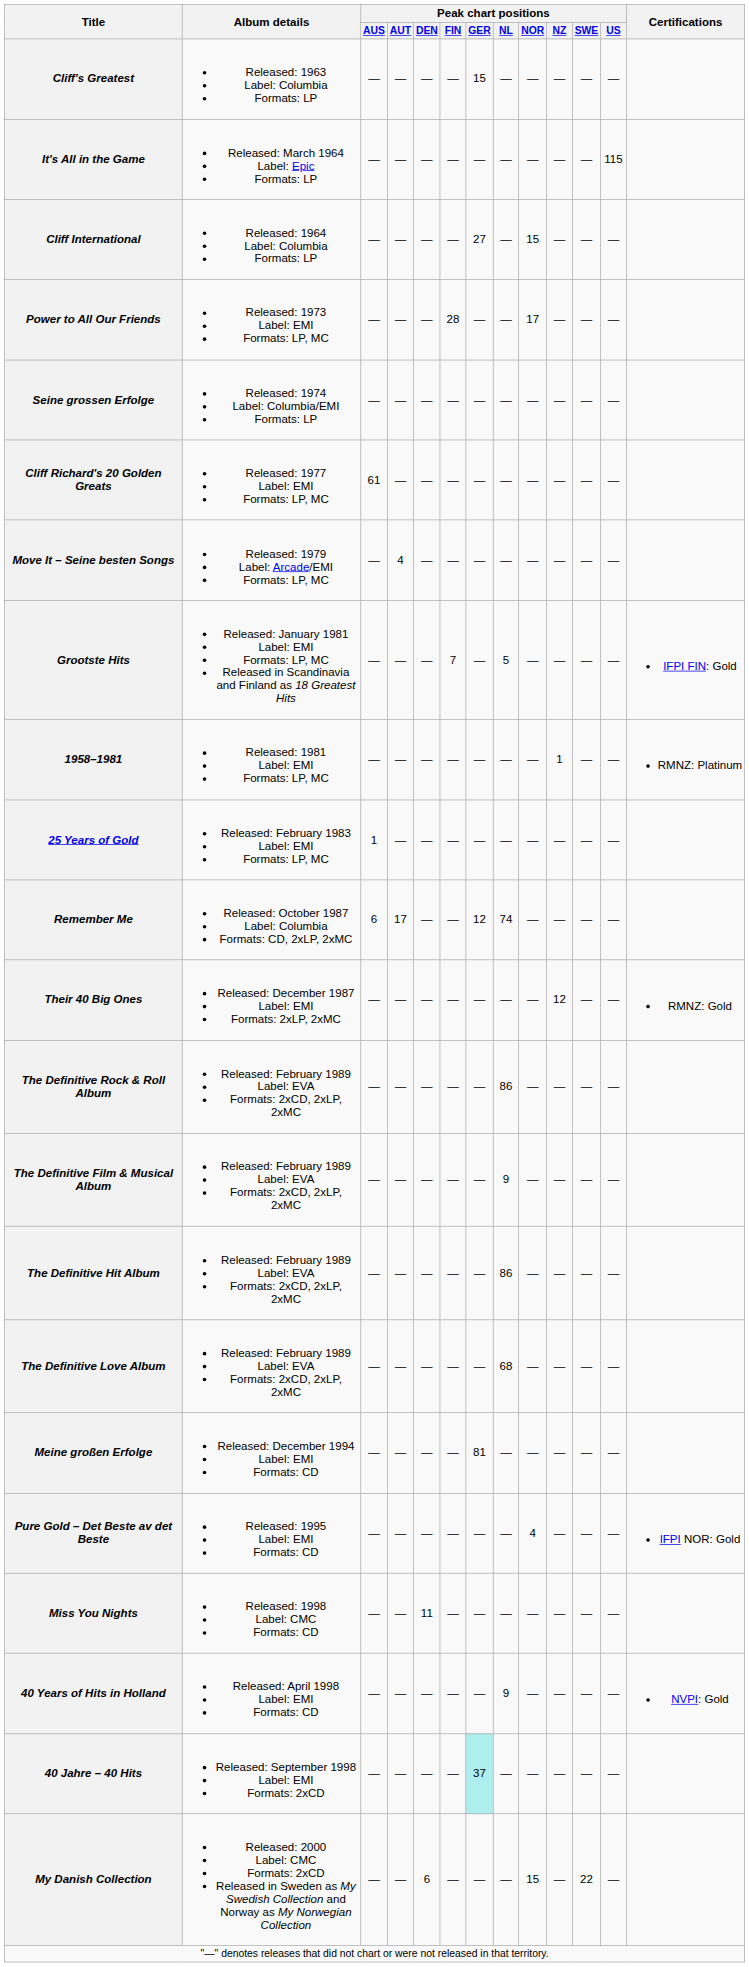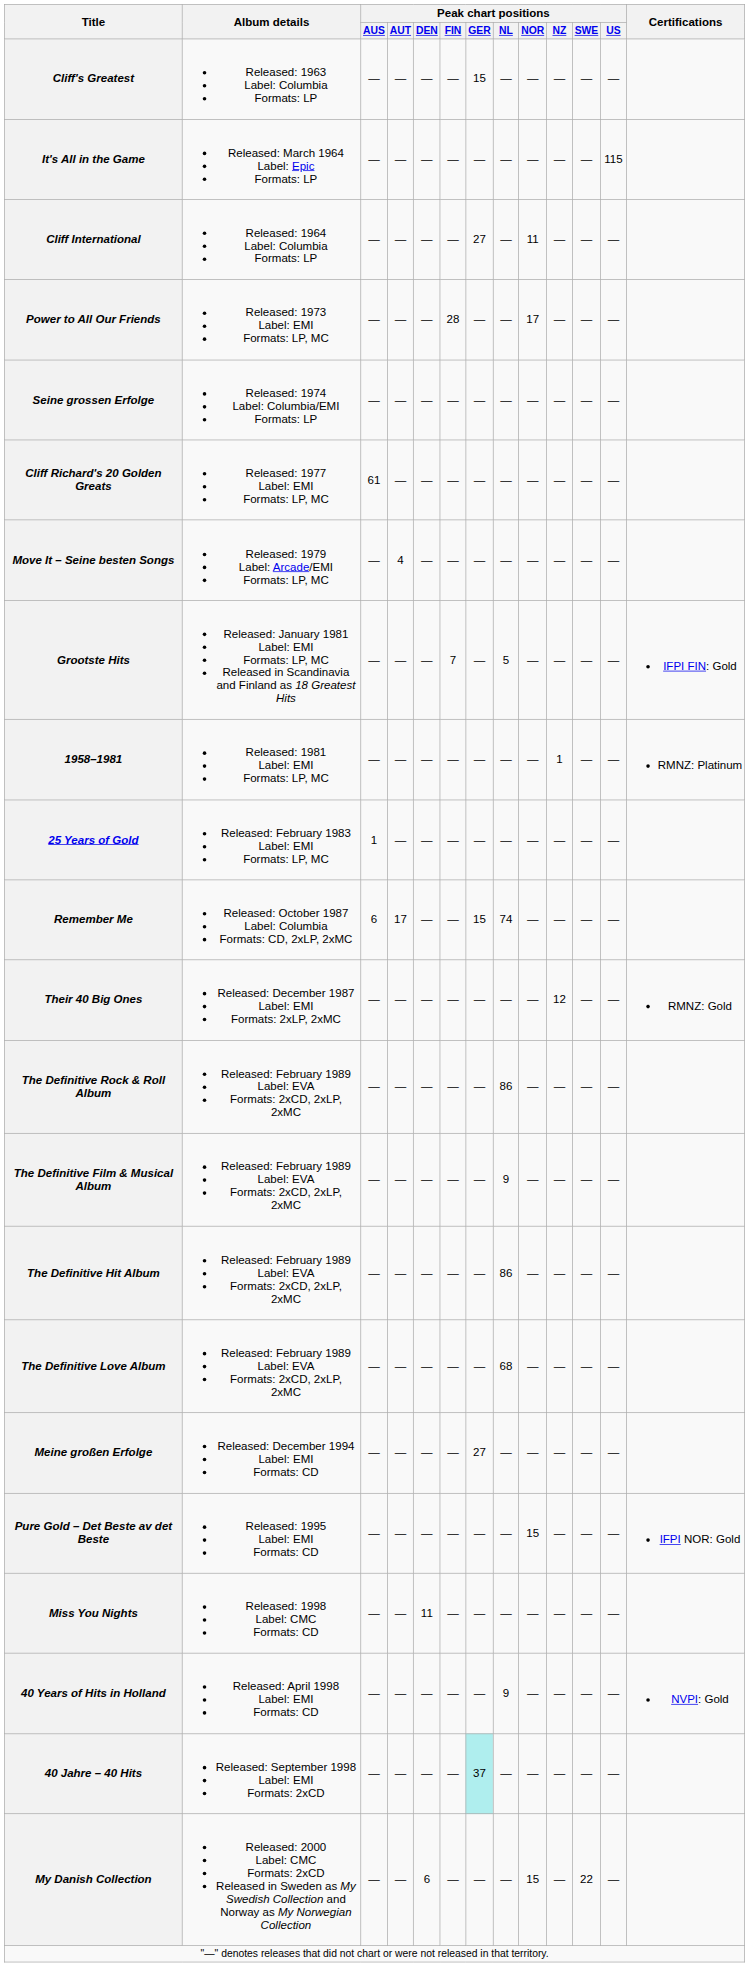Cliff International | Peak chart positions / NOR: 15 -> 11
Remember Me | Peak chart positions / GER: 12 -> 15
Meine großen Erfolge | Peak chart positions / GER: 81 -> 27
Pure Gold – Det Beste av det Beste | Peak chart positions / NOR: 4 -> 15
